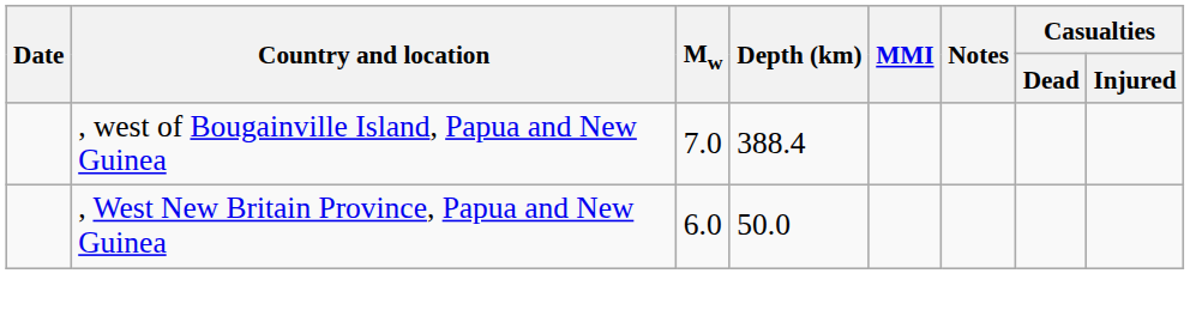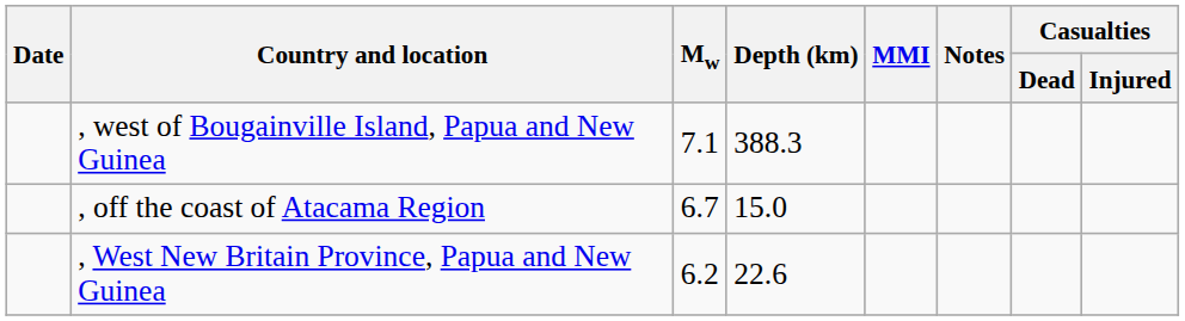, west of Bougainville Island, Papua and New Guinea | Mw: 7.0 -> 7.1
, west of Bougainville Island, Papua and New Guinea | Depth (km): 388.4 -> 388.3
+ row: , off the coast of Atacama Region | 6.7 | 15.0
, West New Britain Province, Papua and New Guinea | Mw: 6.0 -> 6.2
, West New Britain Province, Papua and New Guinea | Depth (km): 50.0 -> 22.6
